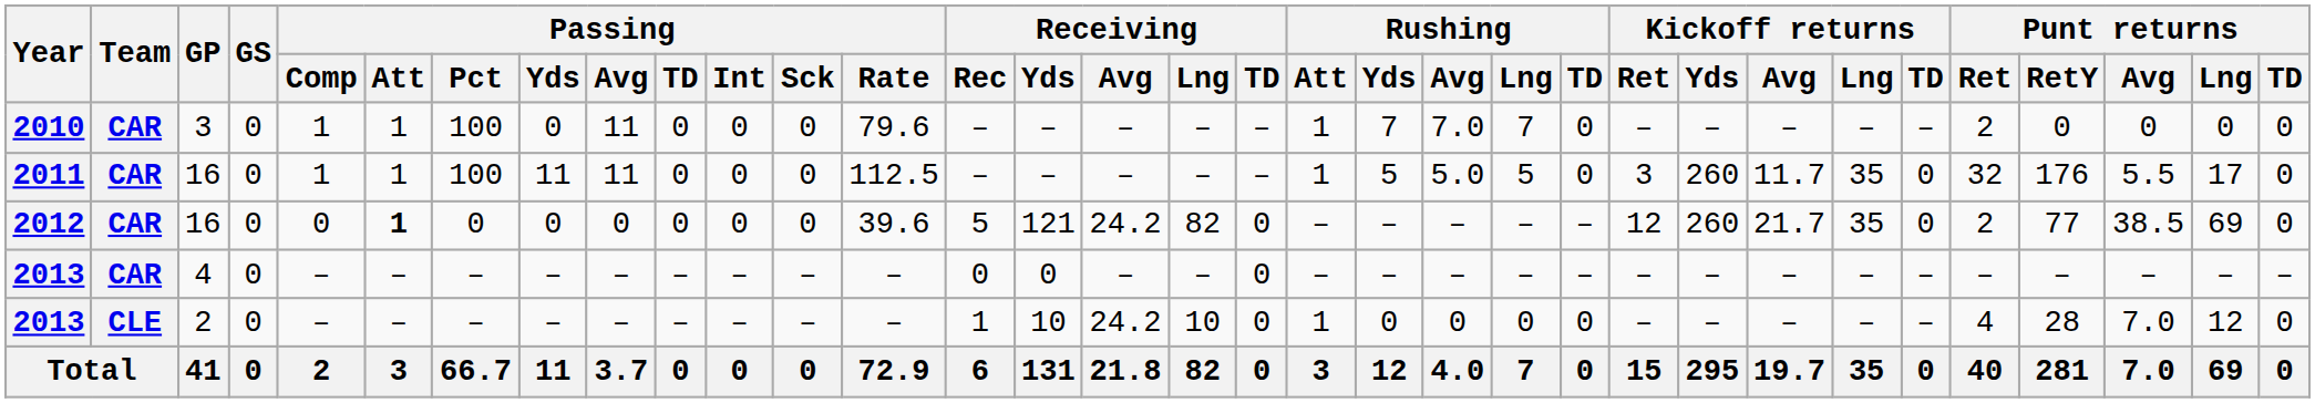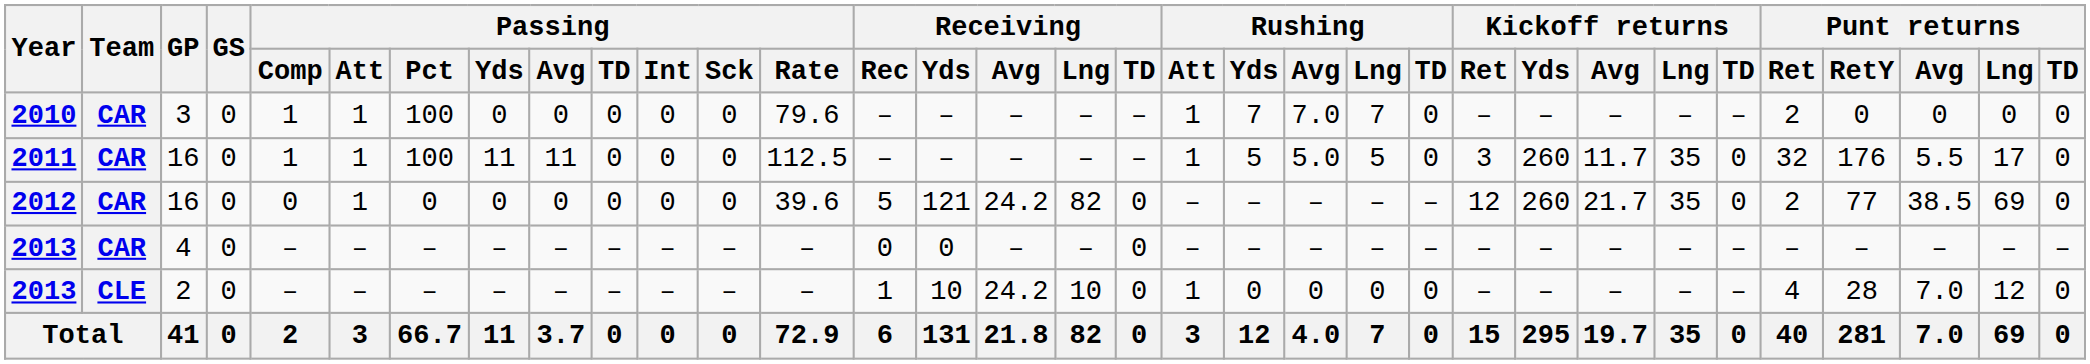2010 | Passing / Avg: 11 -> 0
2012 | Passing / Att: bold -> normal
